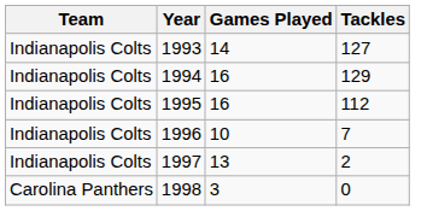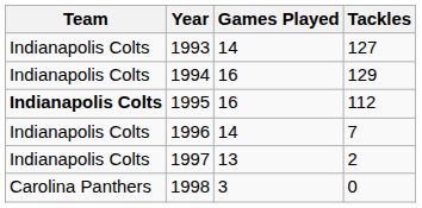1995 | Team: normal -> bold
1996 | Games Played: 10 -> 14
